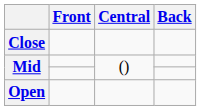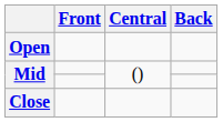rows swapped: Close <-> Open
